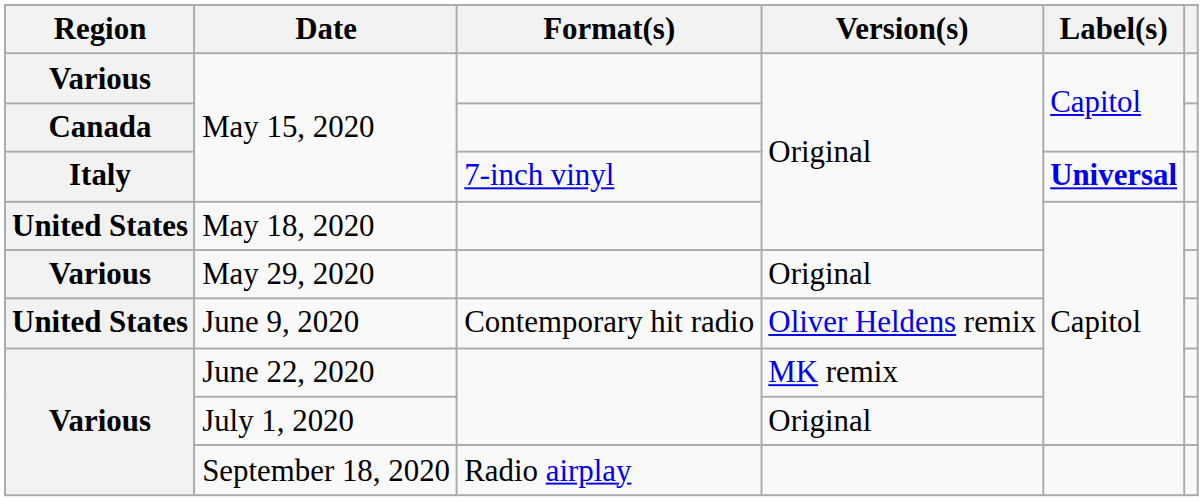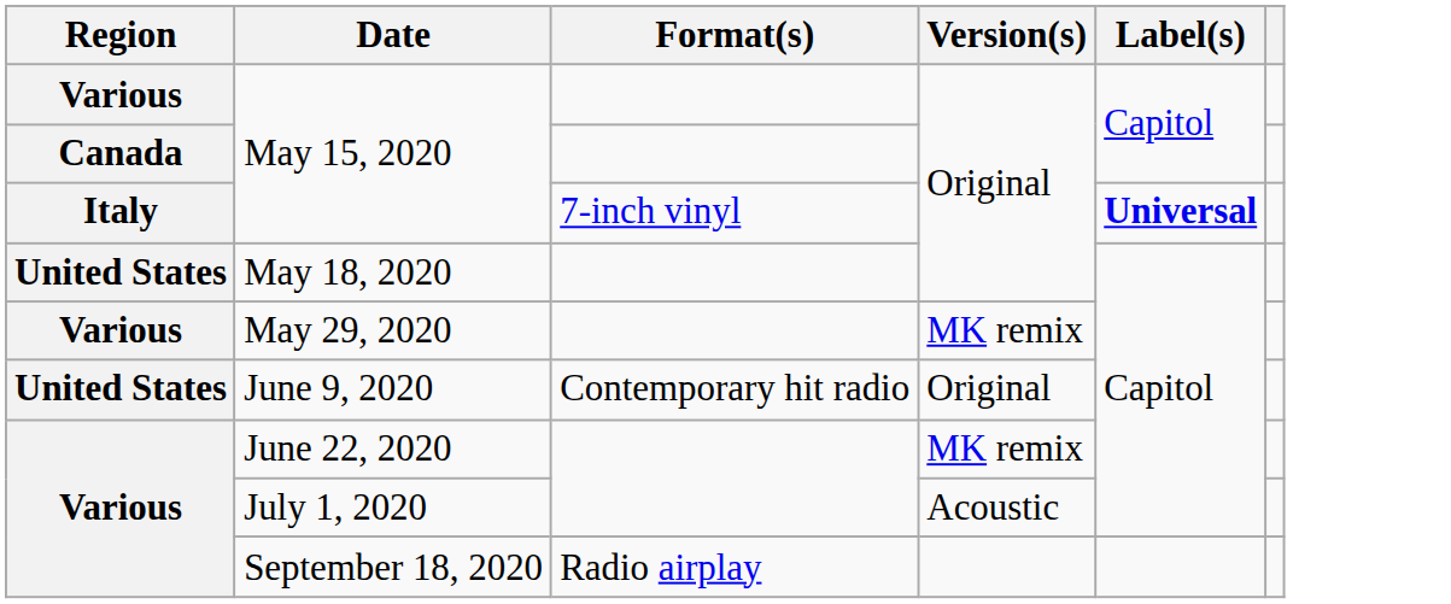May 29, 2020 | Version(s): Original -> MK remix
June 9, 2020 | Version(s): Oliver Heldens remix -> Original
July 1, 2020 | Version(s): Original -> Acoustic
